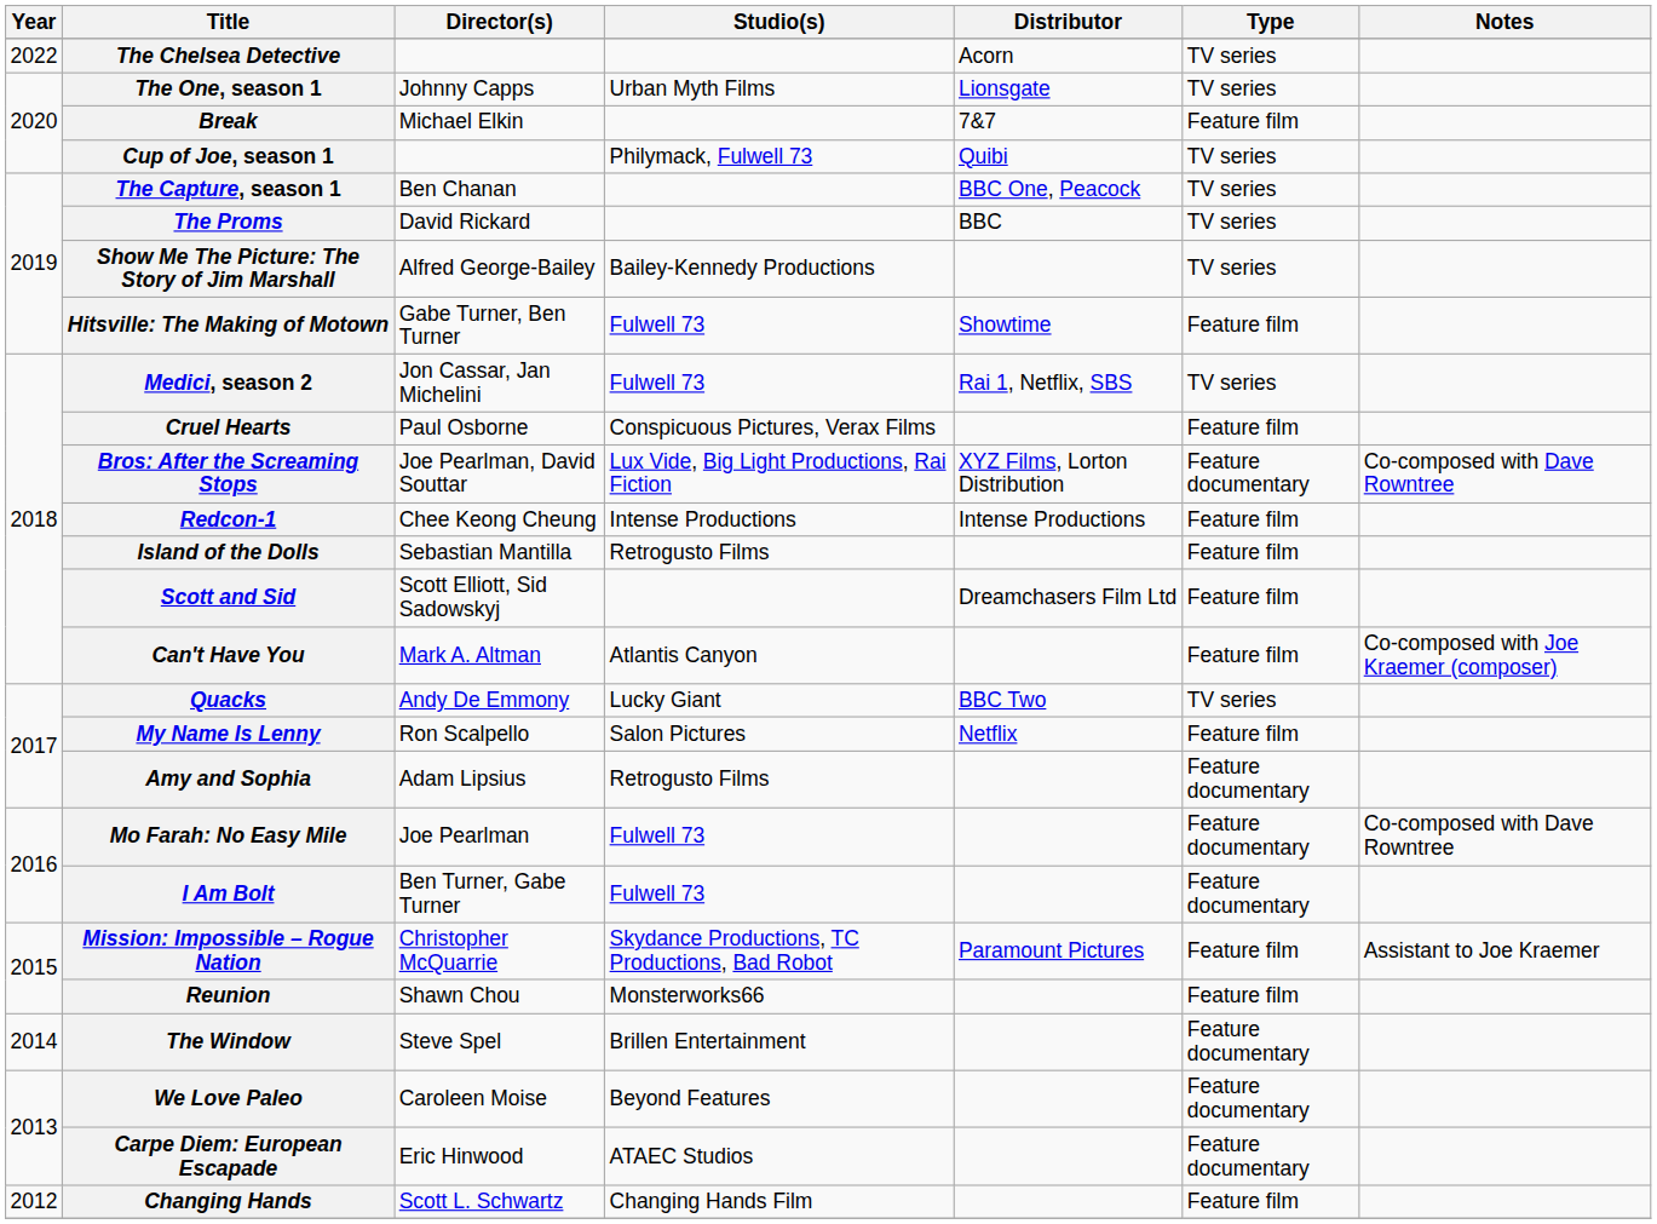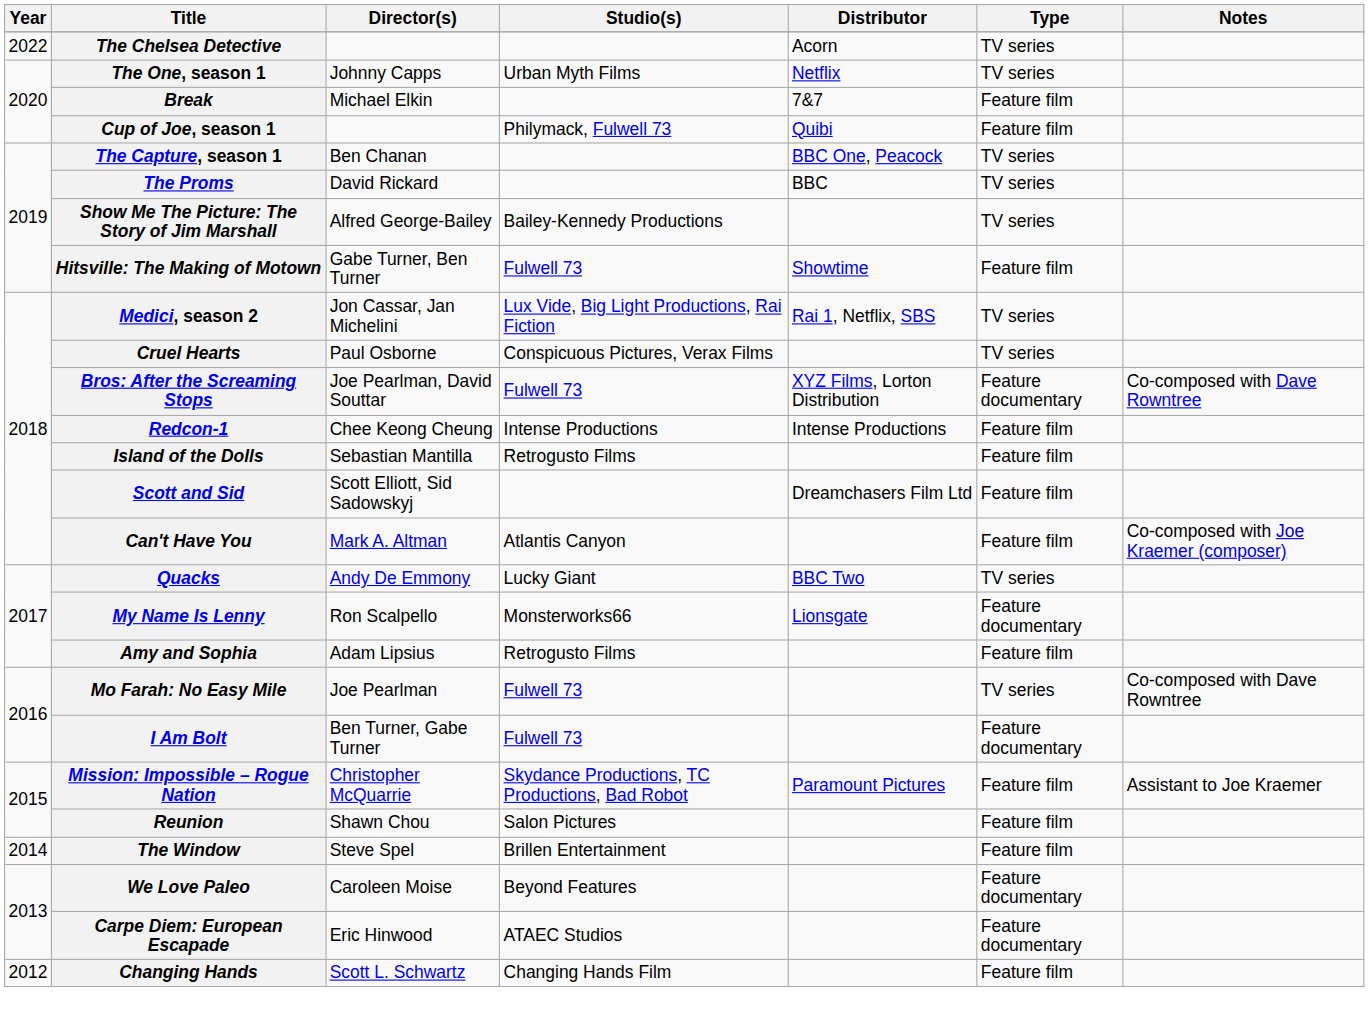The One, season 1 | Distributor: Lionsgate -> Netflix
Cup of Joe, season 1 | Type: TV series -> Feature film
Medici, season 2 | Studio(s): Fulwell 73 -> Lux Vide, Big Light Productions, Rai Fiction
Cruel Hearts | Type: Feature film -> TV series
Bros: After the Screaming Stops | Studio(s): Lux Vide, Big Light Productions, Rai Fiction -> Fulwell 73
My Name Is Lenny | Studio(s): Salon Pictures -> Monsterworks66
My Name Is Lenny | Distributor: Netflix -> Lionsgate
My Name Is Lenny | Type: Feature film -> Feature documentary
Amy and Sophia | Type: Feature documentary -> Feature film
Mo Farah: No Easy Mile | Type: Feature documentary -> TV series
Reunion | Studio(s): Monsterworks66 -> Salon Pictures
The Window | Type: Feature documentary -> Feature film
